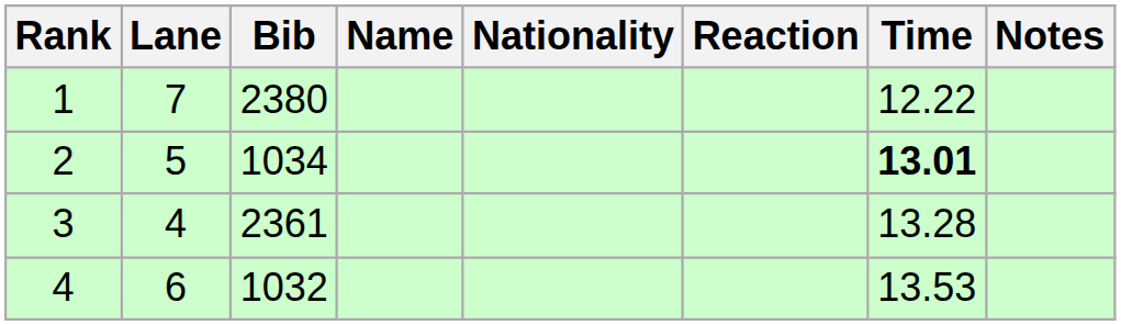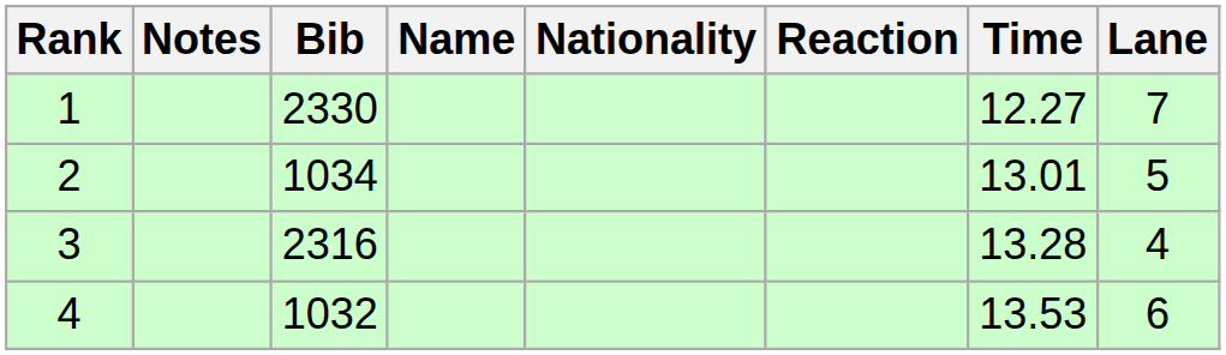columns swapped: Lane <-> Notes
1 | Bib: 2380 -> 2330
1 | Time: 12.22 -> 12.27
2 | Time: bold -> normal
3 | Bib: 2361 -> 2316
